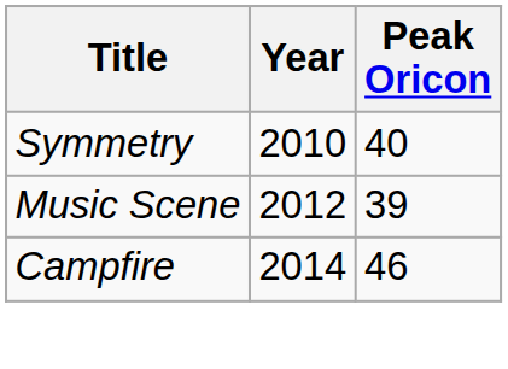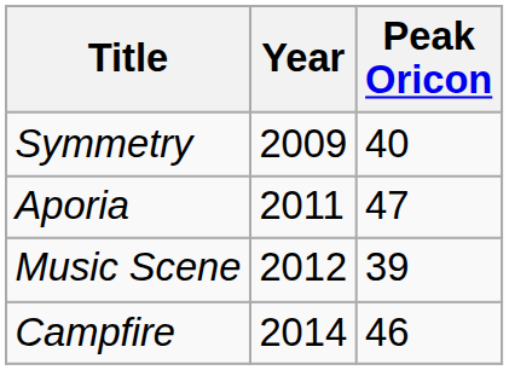Symmetry | Year: 2010 -> 2009
+ row: Aporia | 2011 | 47
